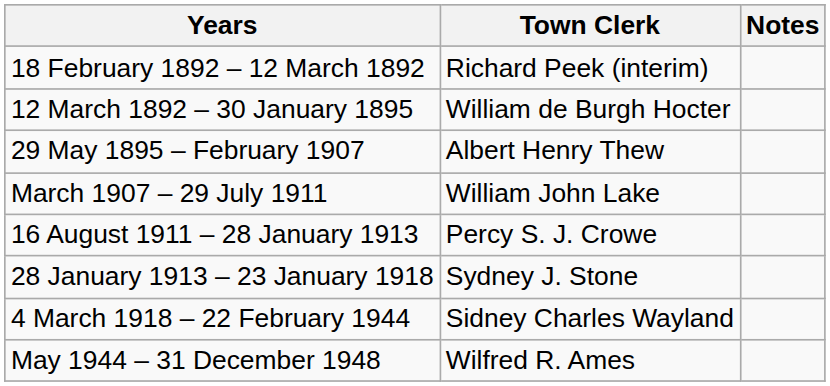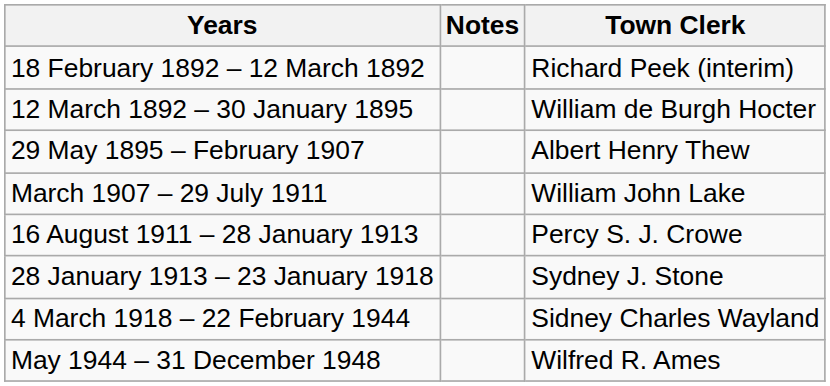columns swapped: Town Clerk <-> Notes
